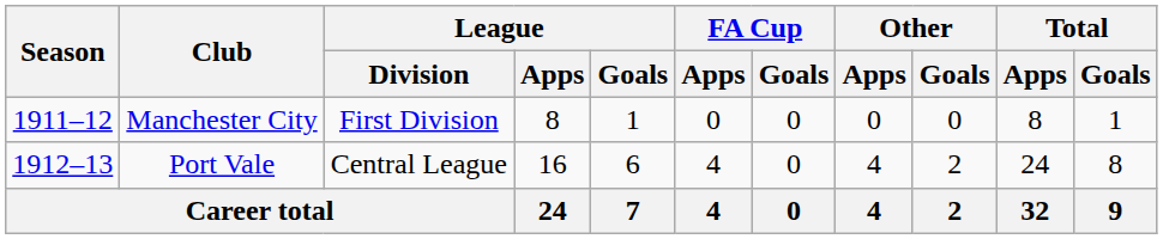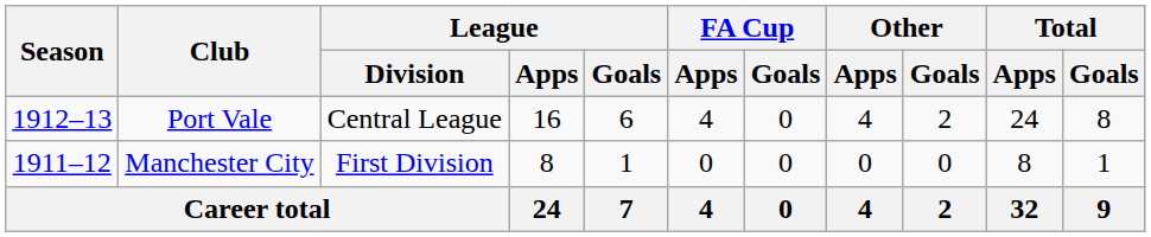rows swapped: Manchester City <-> Port Vale
